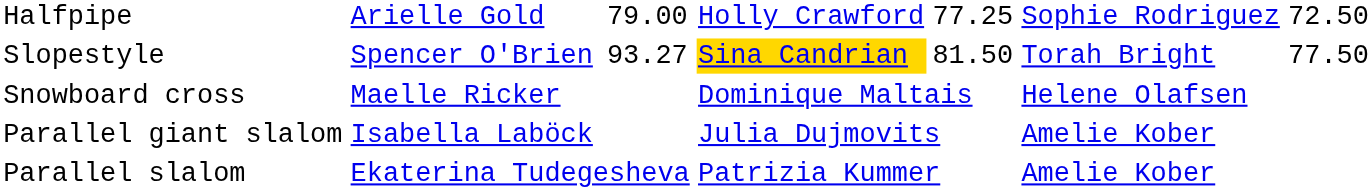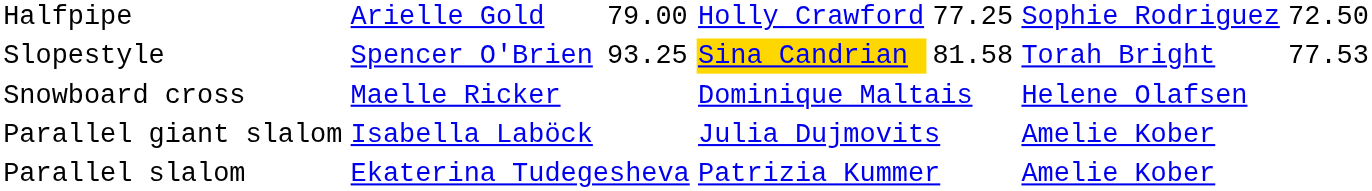Slopestyle | column 3: 93.27 -> 93.25
Slopestyle | column 5: 81.50 -> 81.58
Slopestyle | column 7: 77.50 -> 77.53
